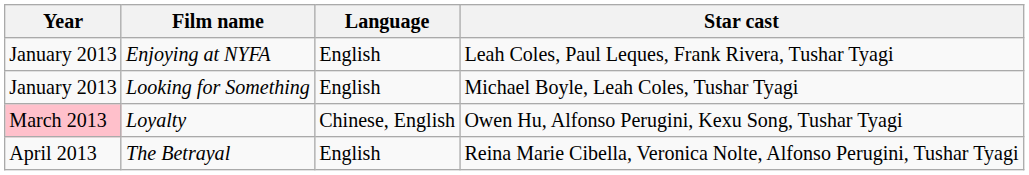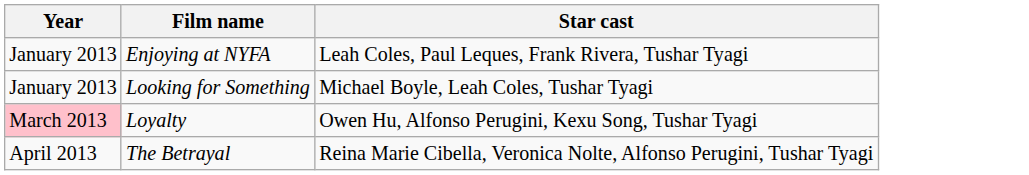- column: Language | English | English | Chinese, English | English
